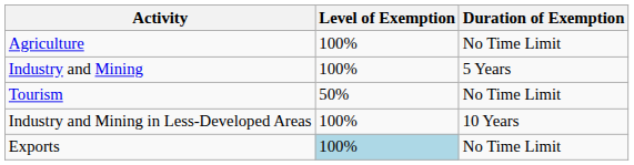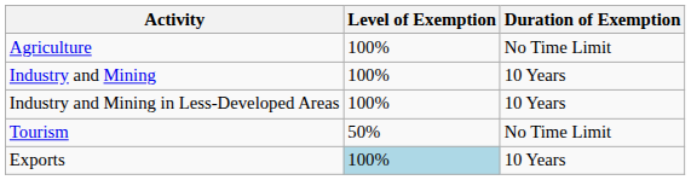Industry and Mining | Duration of Exemption: 5 Years -> 10 Years
rows swapped: Industry and Mining in Less-Developed Areas <-> Tourism
Exports | Duration of Exemption: No Time Limit -> 10 Years
